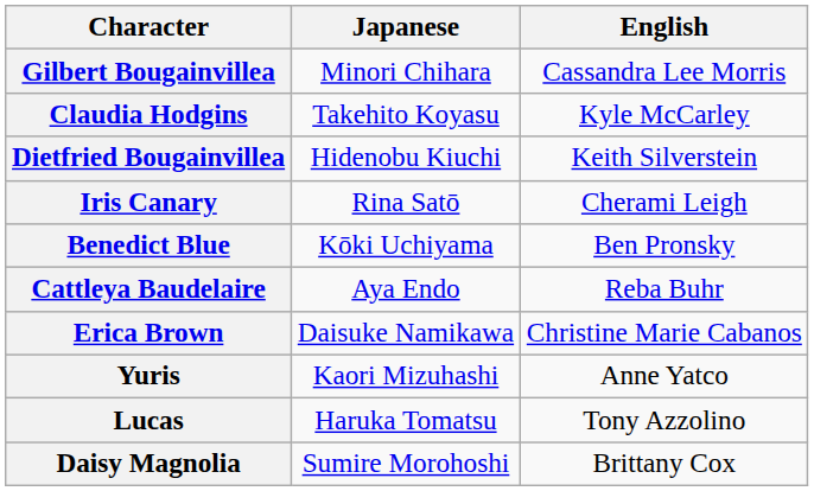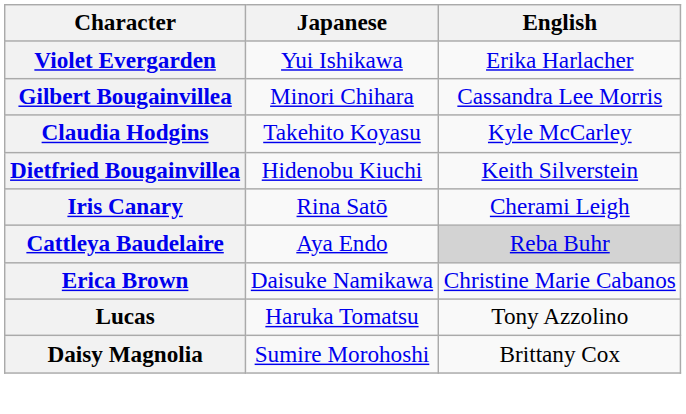+ row: Violet Evergarden | Yui Ishikawa | Erika Harlacher
- row: Benedict Blue | Kōki Uchiyama | Ben Pronsky
Cattleya Baudelaire | English: no background -> lightgrey background
- row: Yuris | Kaori Mizuhashi | Anne Yatco
